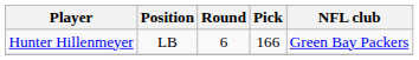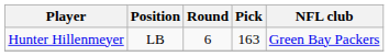Hunter Hillenmeyer | Pick: 166 -> 163
